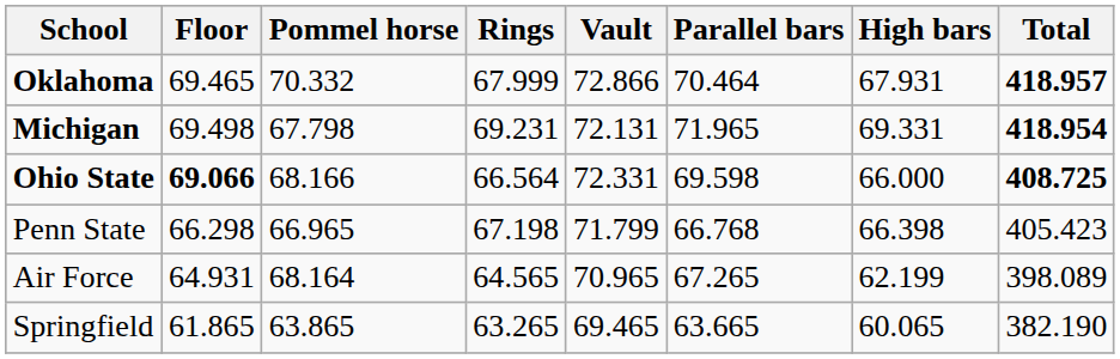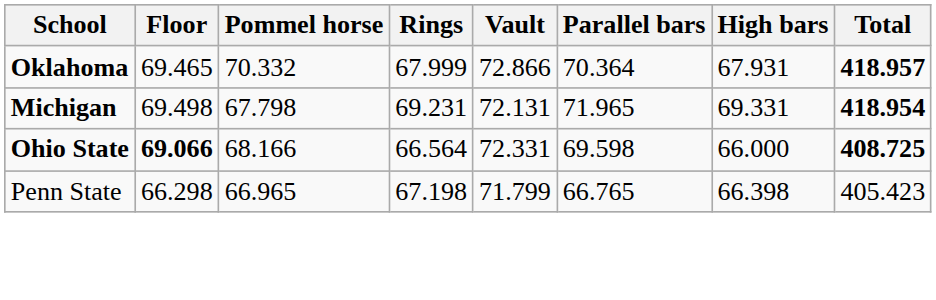Oklahoma | Parallel bars: 70.464 -> 70.364
Penn State | Parallel bars: 66.768 -> 66.765
- row: Air Force | 64.931 | 68.164 | 64.565 | 70.965 | 67.265 | 62.199 | 398.089
- row: Springfield | 61.865 | 63.865 | 63.265 | 69.465 | 63.665 | 60.065 | 382.190
